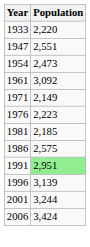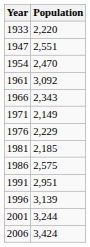1954 | Population: 2,473 -> 2,470
+ row: 1966 | 2,343
1976 | Population: 2,223 -> 2,229
1991 | Population: lightgreen background -> no background
